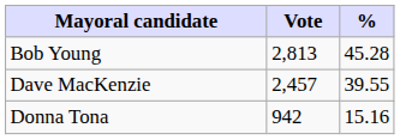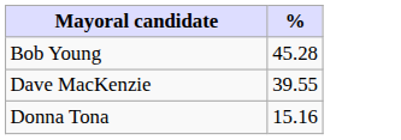- column: Vote | 2,813 | 2,457 | 942
